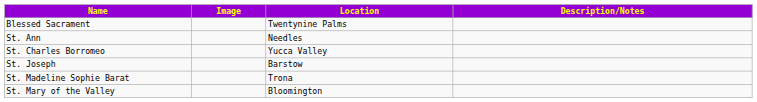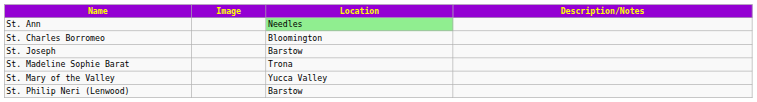- row: Blessed Sacrament | Twentynine Palms
St. Ann | Location: no background -> lightgreen background
St. Charles Borromeo | Location: Yucca Valley -> Bloomington
St. Mary of the Valley | Location: Bloomington -> Yucca Valley
+ row: St. Philip Neri (Lenwood) | Barstow
